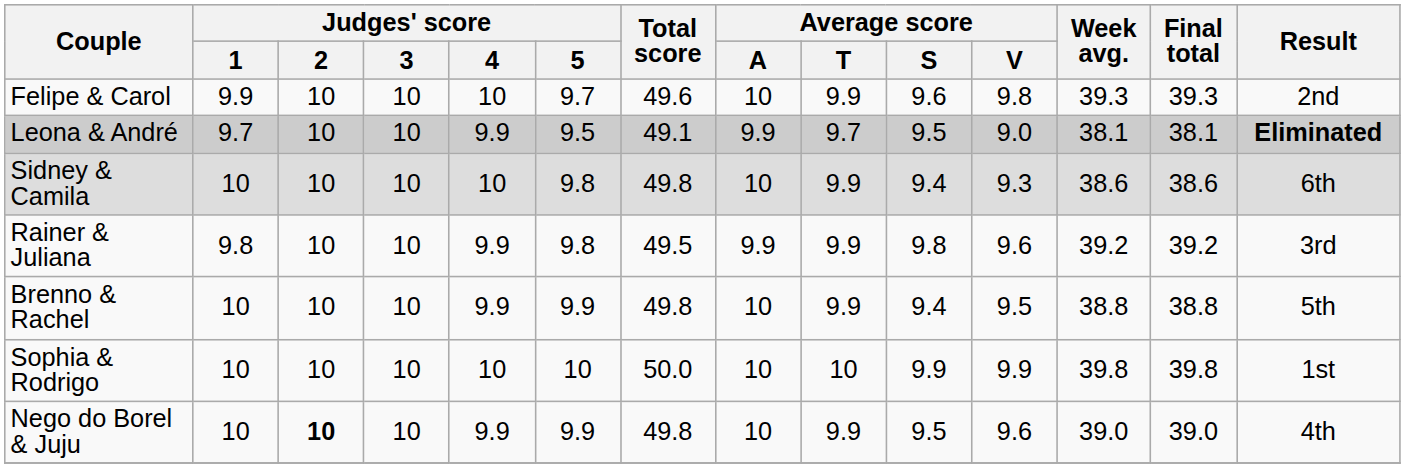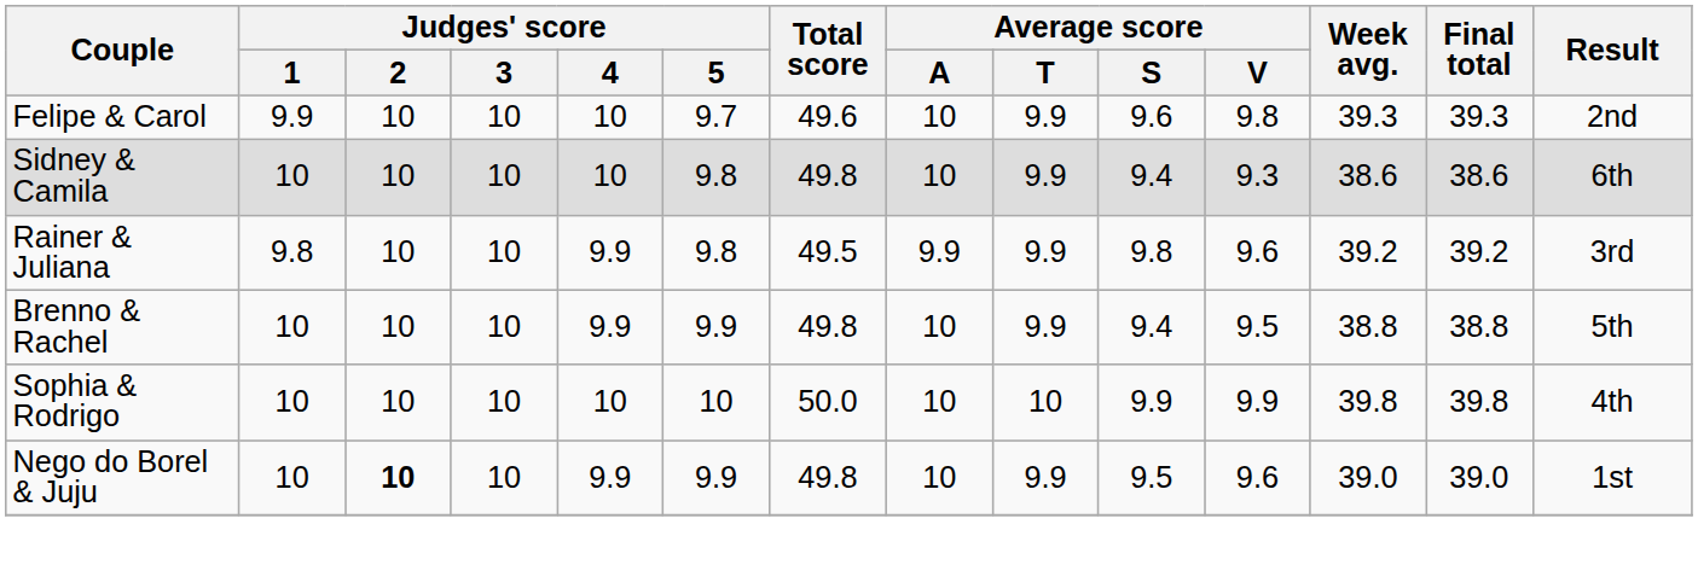- row: Leona & André | 9.7 | 10 | 10 | 9.9 | 9.5 | 49.1 | 9.9 | 9.7 | 9.5 | 9.0 | 38.1 | 38.1 | Eliminated
Sophia & Rodrigo | Result: 1st -> 4th
Nego do Borel & Juju | Result: 4th -> 1st
